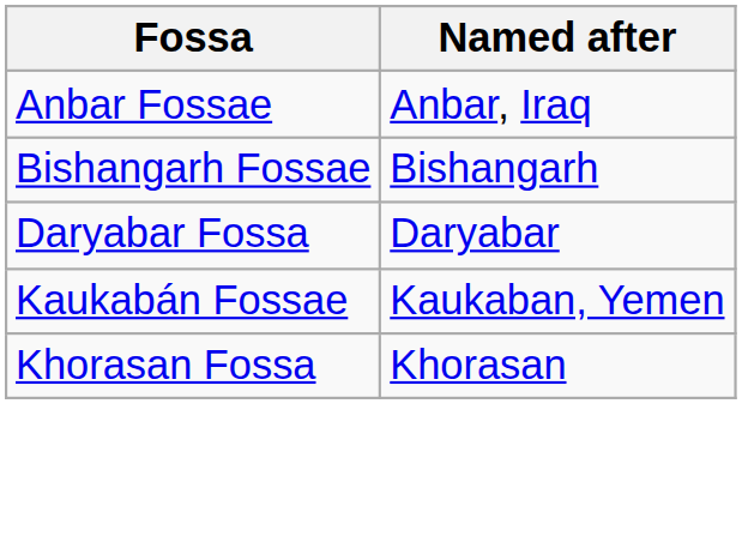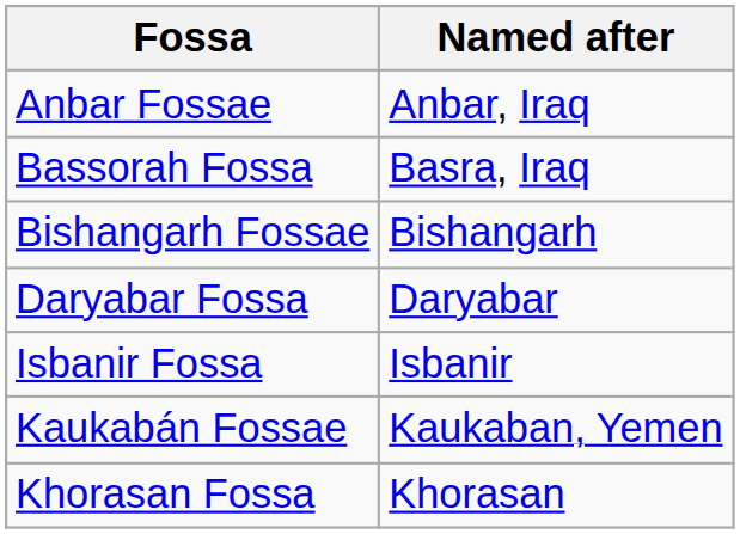+ row: Bassorah Fossa | Basra, Iraq
+ row: Isbanir Fossa | Isbanir
